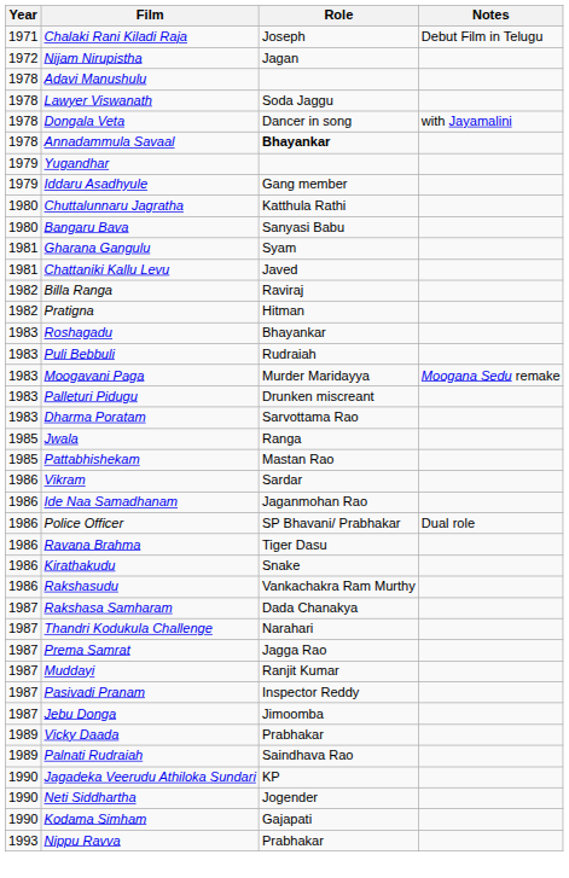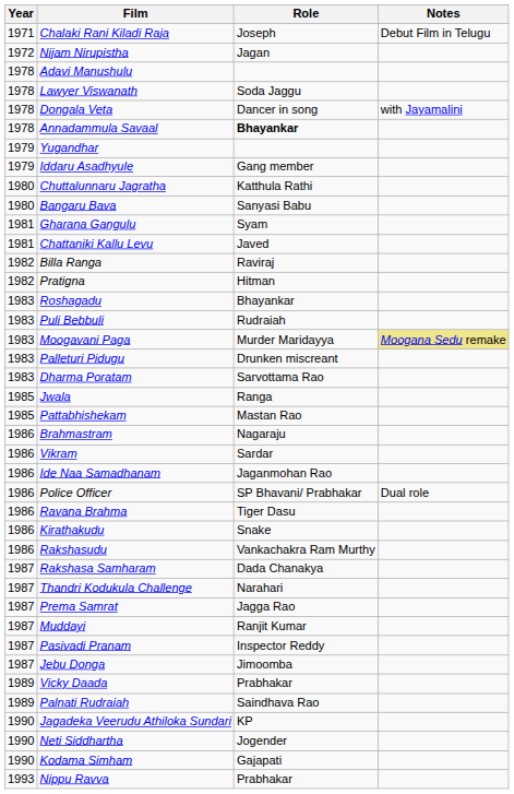Moogavani Paga | Notes: no background -> khaki background
+ row: 1986 | Brahmastram | Nagaraju
